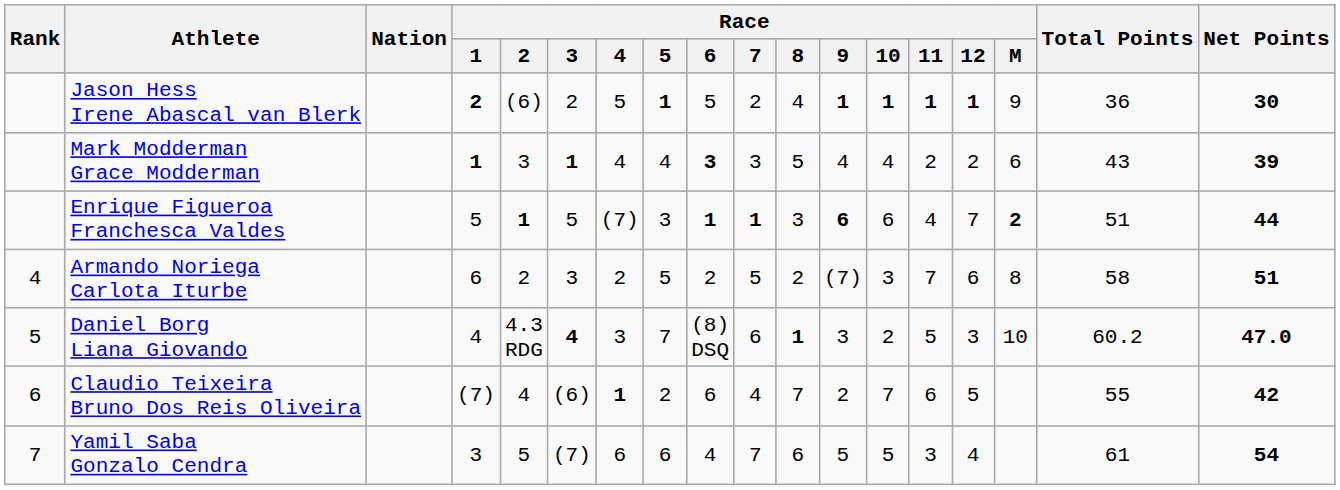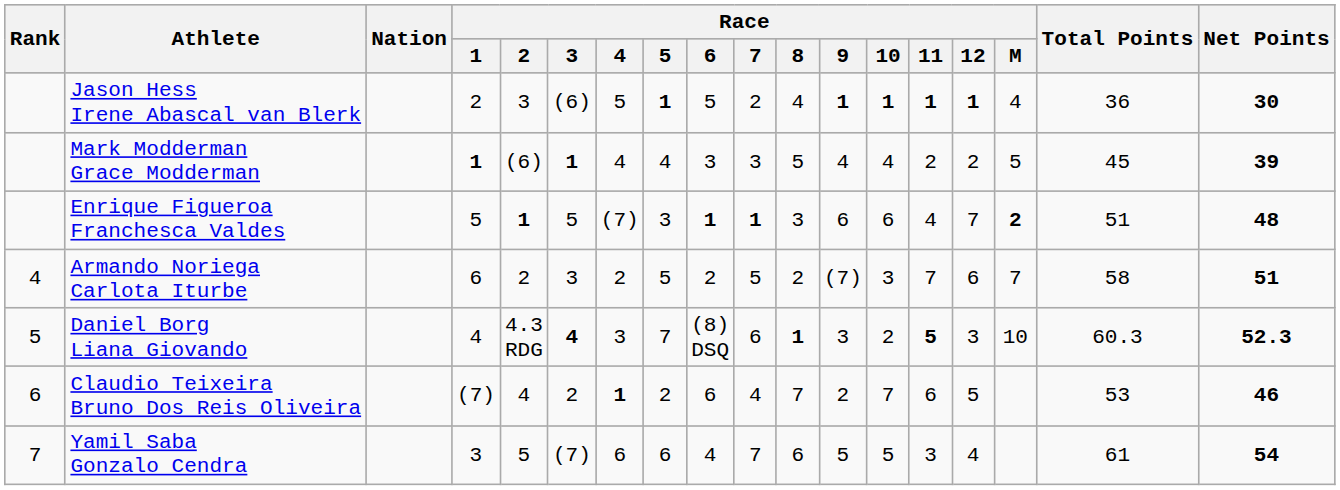Jason Hess Irene Abascal van Blerk | Race / 1: bold -> normal
Jason Hess Irene Abascal van Blerk | Race / 2: (6) -> 3
Jason Hess Irene Abascal van Blerk | Race / 3: 2 -> (6)
Jason Hess Irene Abascal van Blerk | Race / M: 9 -> 4
Mark Modderman Grace Modderman | Race / 2: 3 -> (6)
Mark Modderman Grace Modderman | Race / 6: bold -> normal
Mark Modderman Grace Modderman | Race / M: 6 -> 5
Mark Modderman Grace Modderman | Total Points: 43 -> 45
Enrique Figueroa Franchesca Valdes | Race / 9: bold -> normal
Enrique Figueroa Franchesca Valdes | Net Points: 44 -> 48
Armando Noriega Carlota Iturbe | Race / M: 8 -> 7
Daniel Borg Liana Giovando | Race / 11: normal -> bold
Daniel Borg Liana Giovando | Total Points: 60.2 -> 60.3
Daniel Borg Liana Giovando | Net Points: 47.0 -> 52.3
Claudio Teixeira Bruno Dos Reis Oliveira | Race / 3: (6) -> 2
Claudio Teixeira Bruno Dos Reis Oliveira | Total Points: 55 -> 53
Claudio Teixeira Bruno Dos Reis Oliveira | Net Points: 42 -> 46
